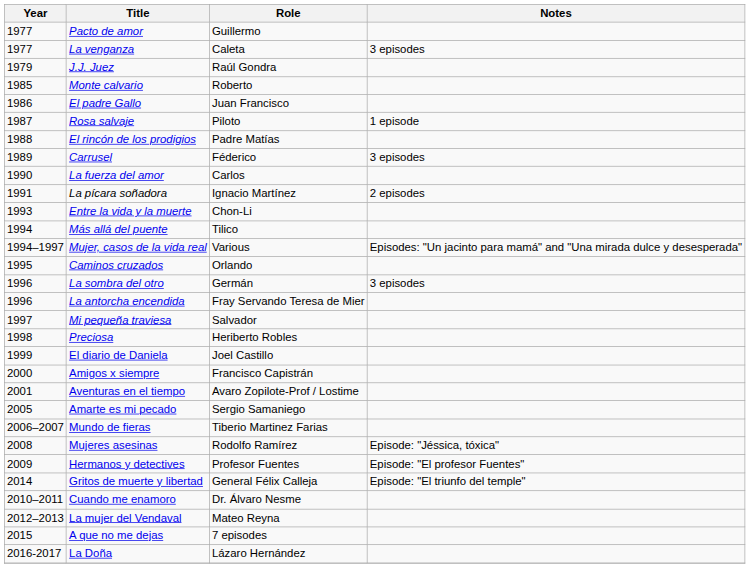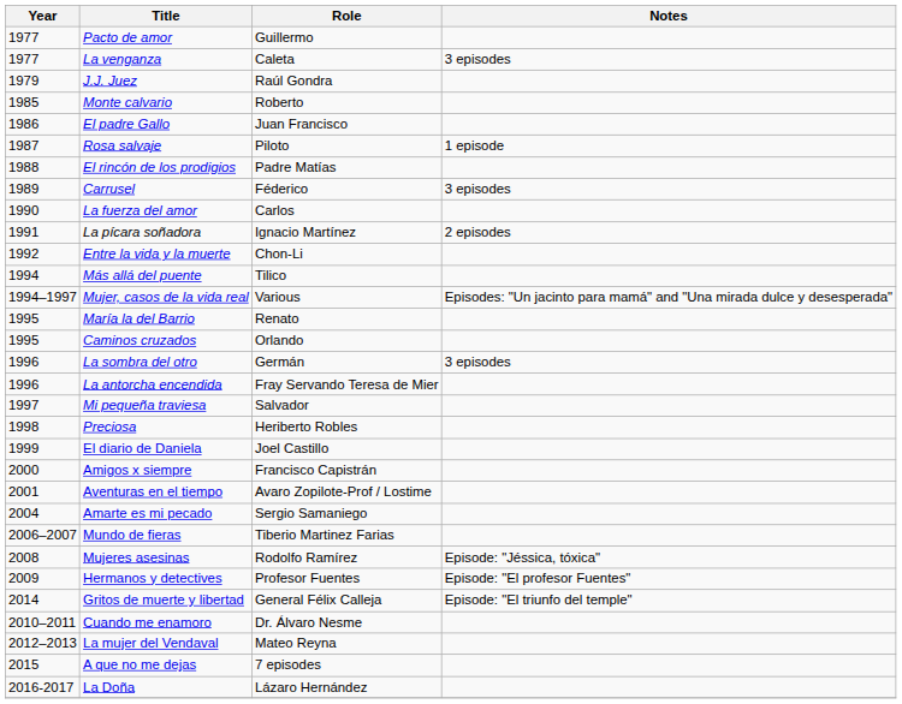Entre la vida y la muerte | Year: 1993 -> 1992
+ row: 1995 | María la del Barrio | Renato
Amarte es mi pecado | Year: 2005 -> 2004
